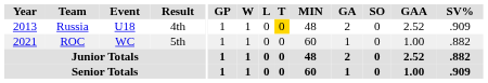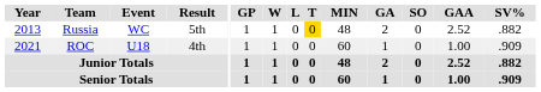Russia | Event: U18 -> WC
Russia | Result: 4th -> 5th
Russia | SV%: .909 -> .882
ROC | Event: WC -> U18
ROC | Result: 5th -> 4th
ROC | SV%: .882 -> .909
